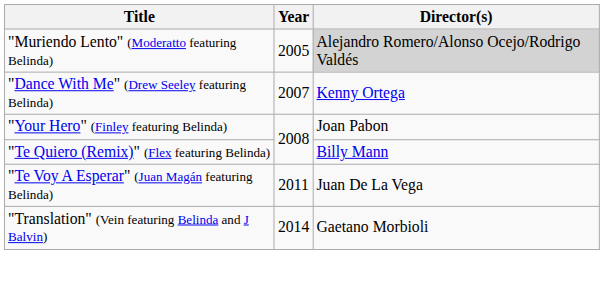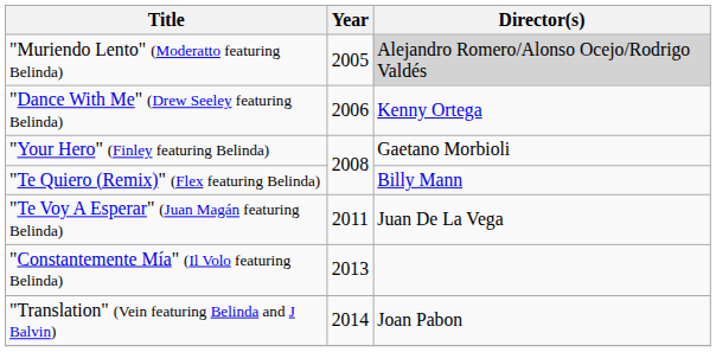"Dance With Me" (Drew Seeley featuring Belinda) | Year: 2007 -> 2006
"Your Hero" (Finley featuring Belinda) | Director(s): Joan Pabon -> Gaetano Morbioli
+ row: "Constantemente Mía" (Il Volo featuring Belinda) | 2013
"Translation" (Vein featuring Belinda and J Balvin) | Director(s): Gaetano Morbioli -> Joan Pabon
